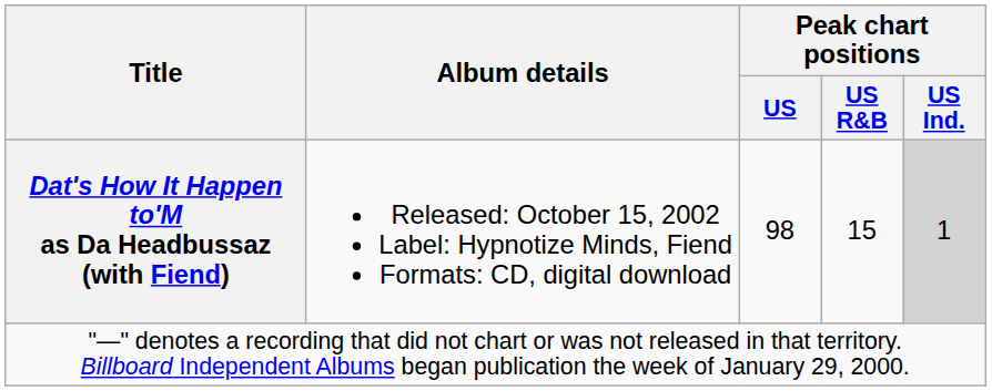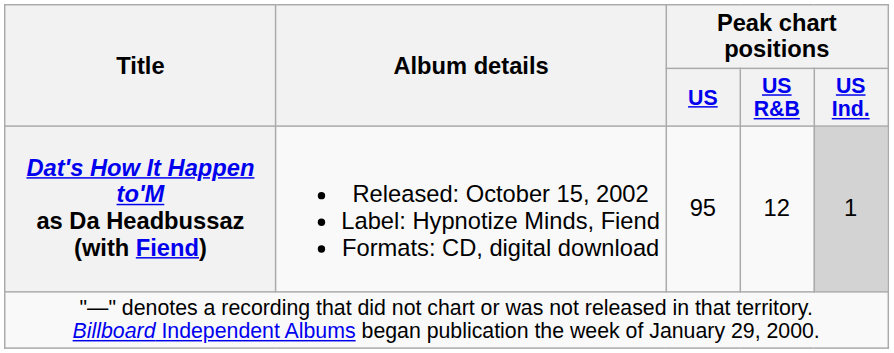Dat's How It Happen to'M as Da Headbussaz (with Fiend) | Peak chart positions / US: 98 -> 95
Dat's How It Happen to'M as Da Headbussaz (with Fiend) | Peak chart positions / US R&B: 15 -> 12
